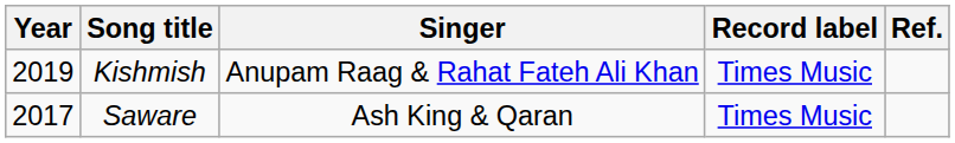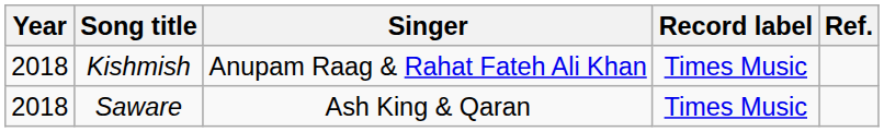Kishmish | Year: 2019 -> 2018
Saware | Year: 2017 -> 2018
